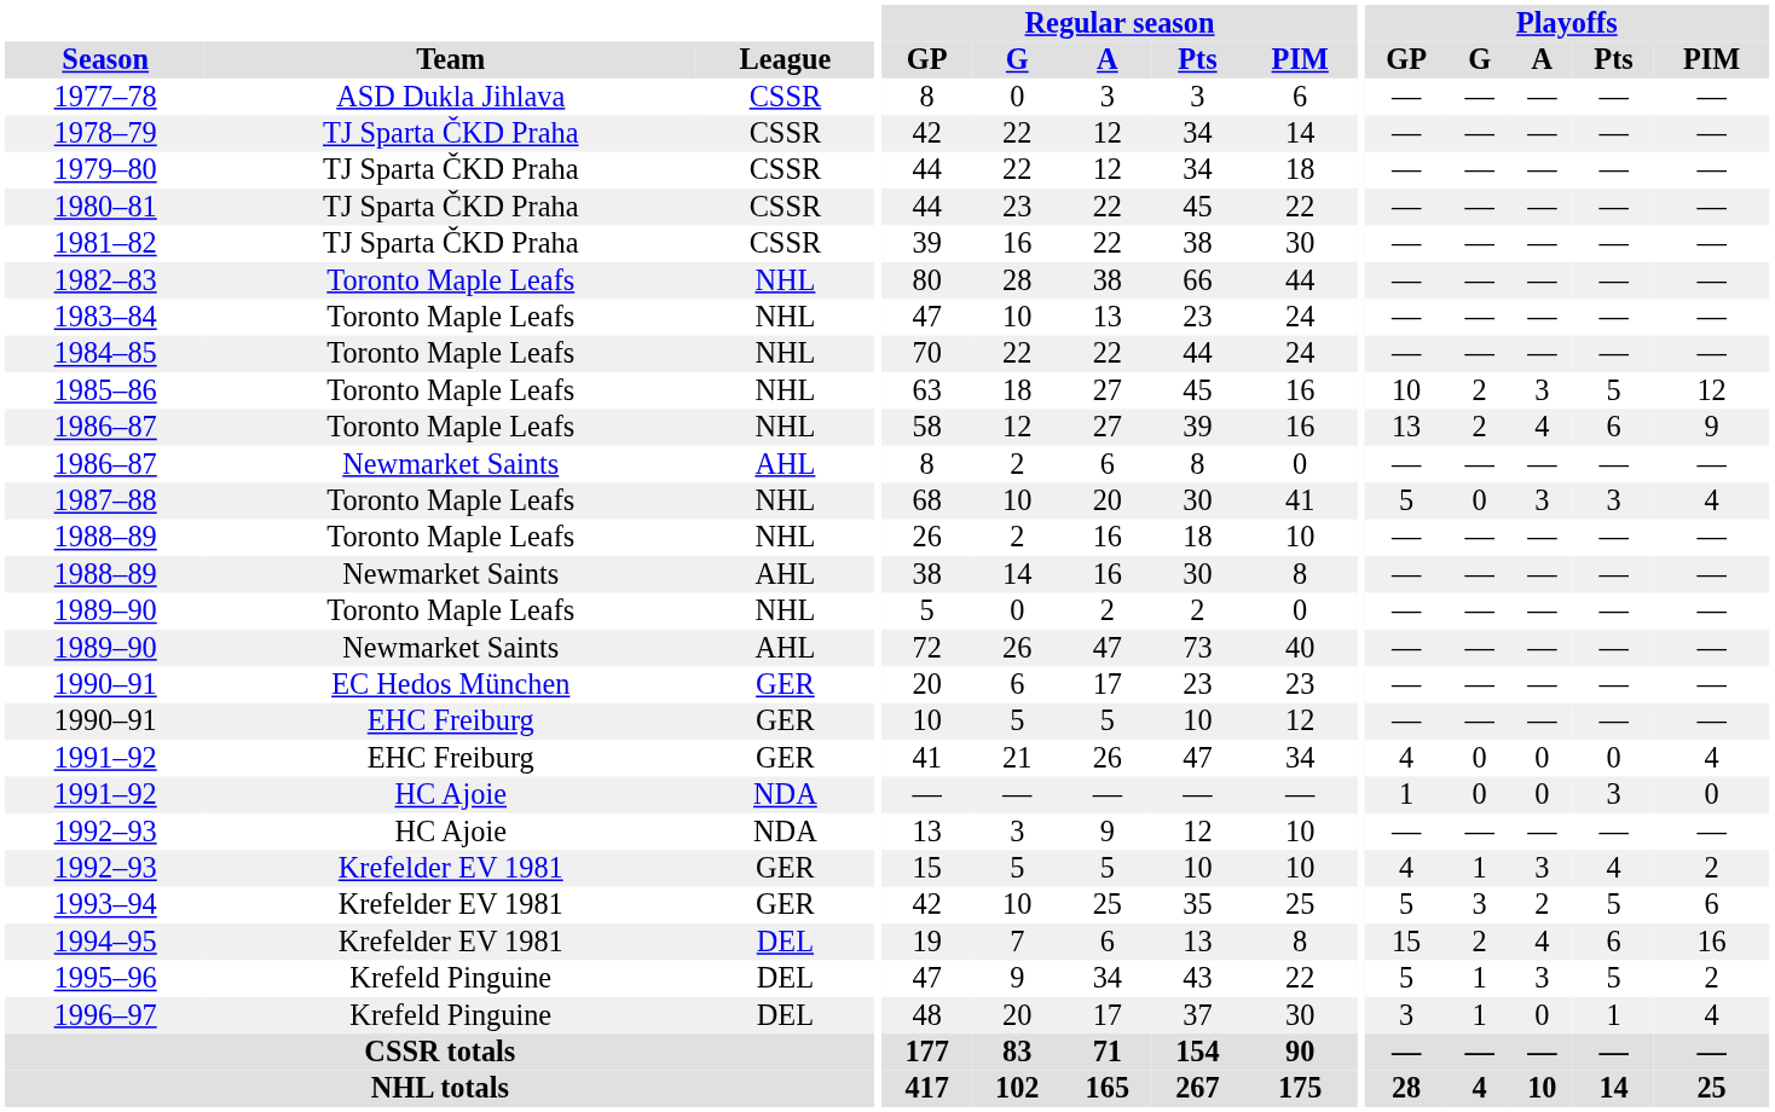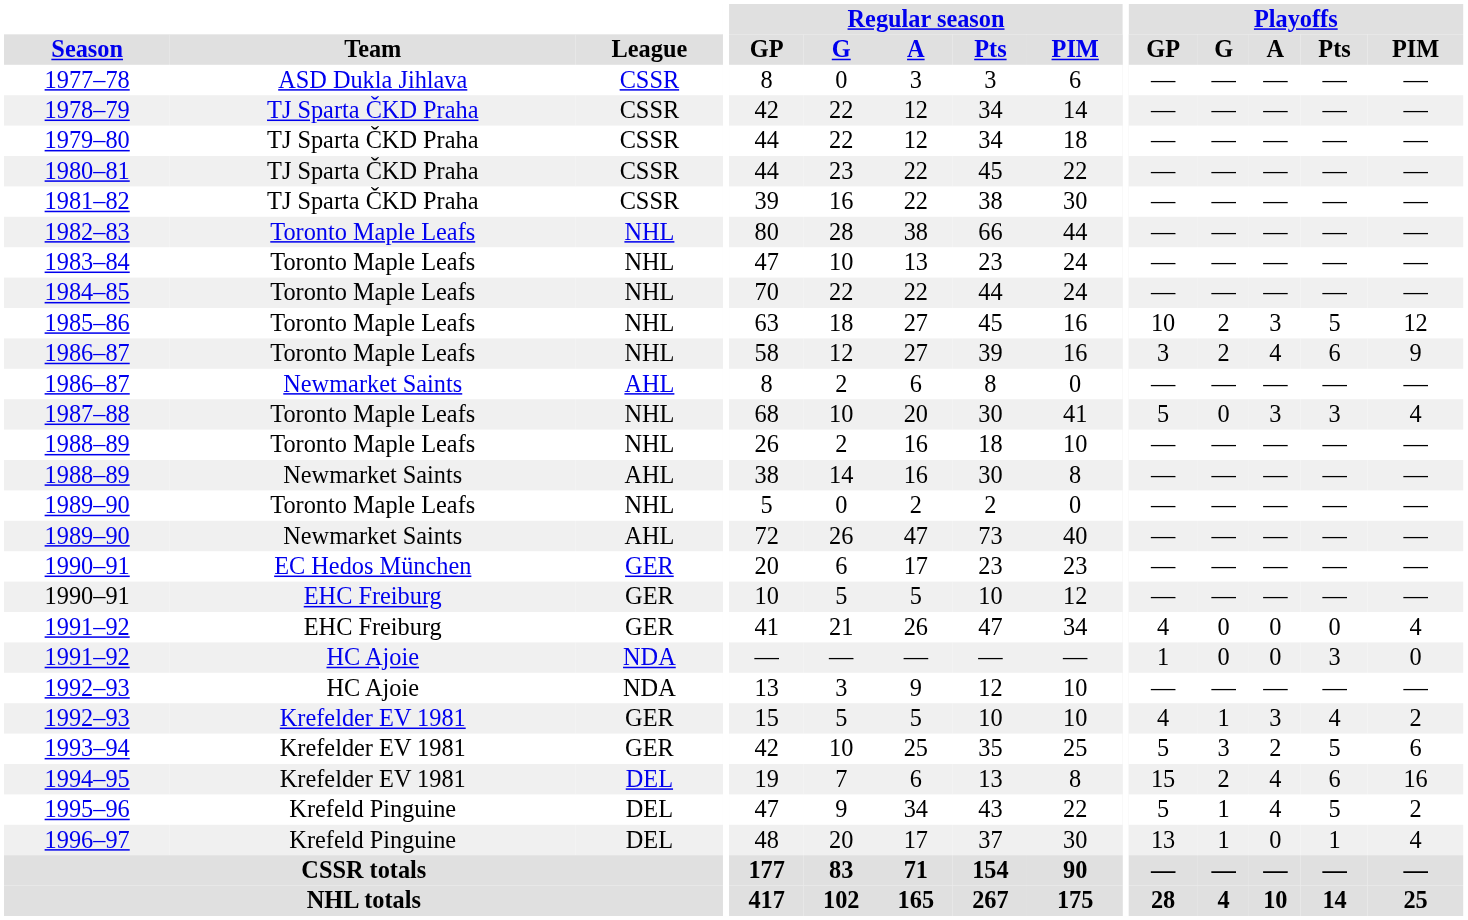1986–87 / Toronto Maple Leafs | Playoffs / GP: 13 -> 3
1995–96 | Playoffs / A: 3 -> 4
1996–97 | Playoffs / GP: 3 -> 13
